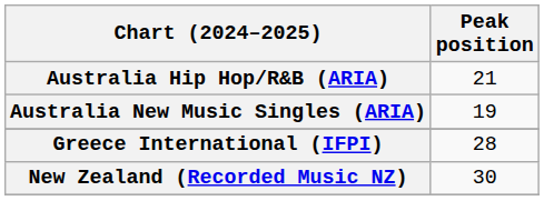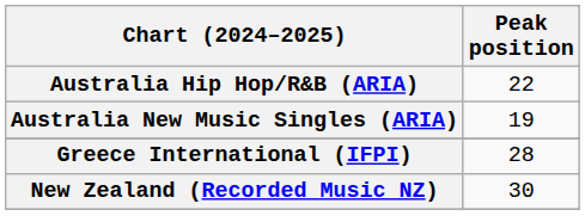Australia Hip Hop/R&B (ARIA) | Peak position: 21 -> 22
